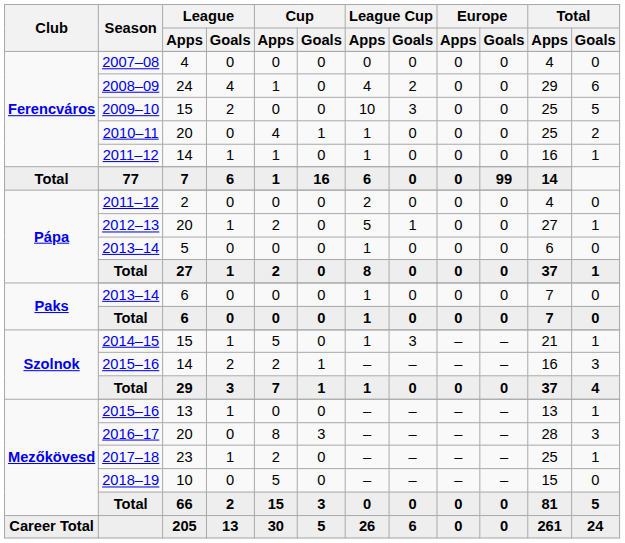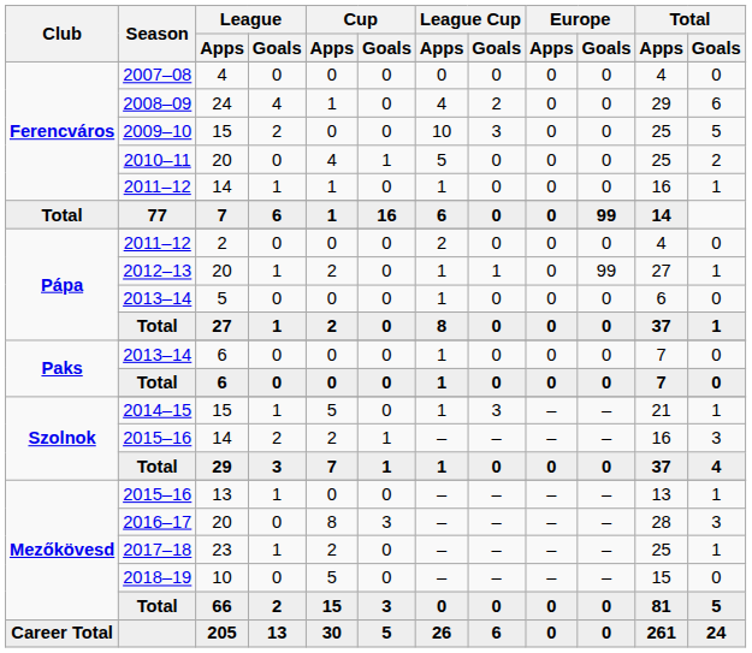Ferencváros / 20 | League Cup / Apps: 1 -> 5
Pápa / 20 | League Cup / Apps: 5 -> 1
Pápa / 20 | Europe / Goals: 0 -> 99
